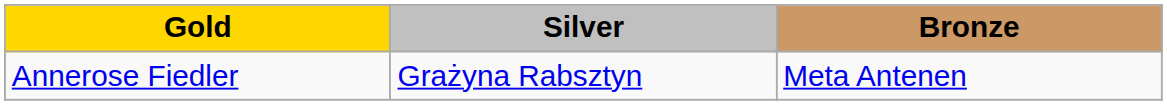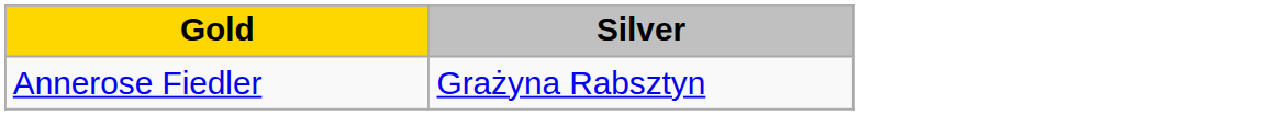- column: Bronze | Meta Antenen
